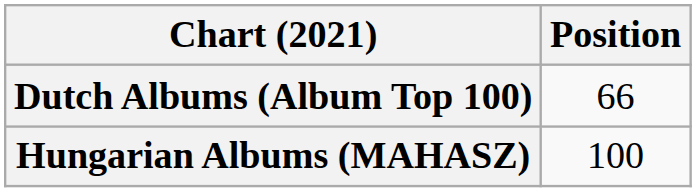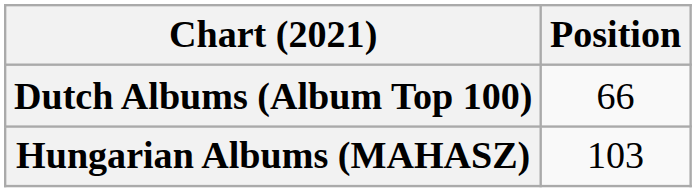Hungarian Albums (MAHASZ) | Position: 100 -> 103
